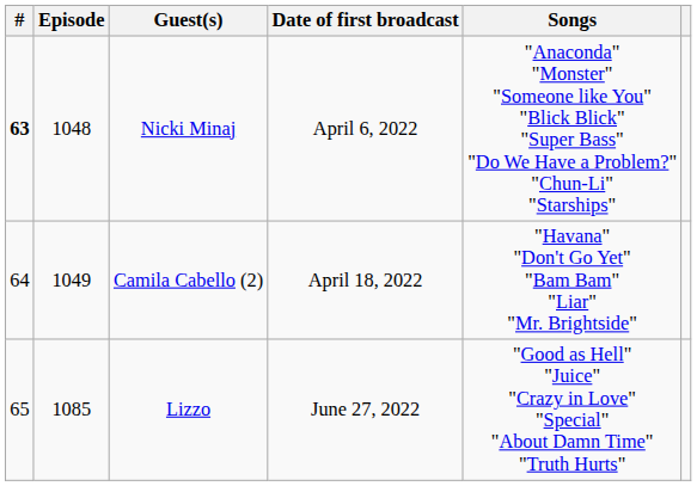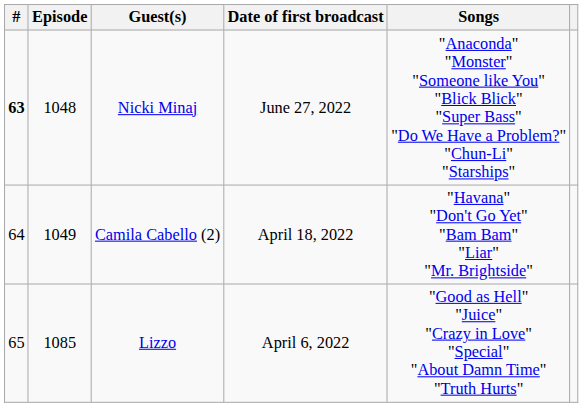Nicki Minaj | Date of first broadcast: April 6, 2022 -> June 27, 2022
Lizzo | Date of first broadcast: June 27, 2022 -> April 6, 2022
